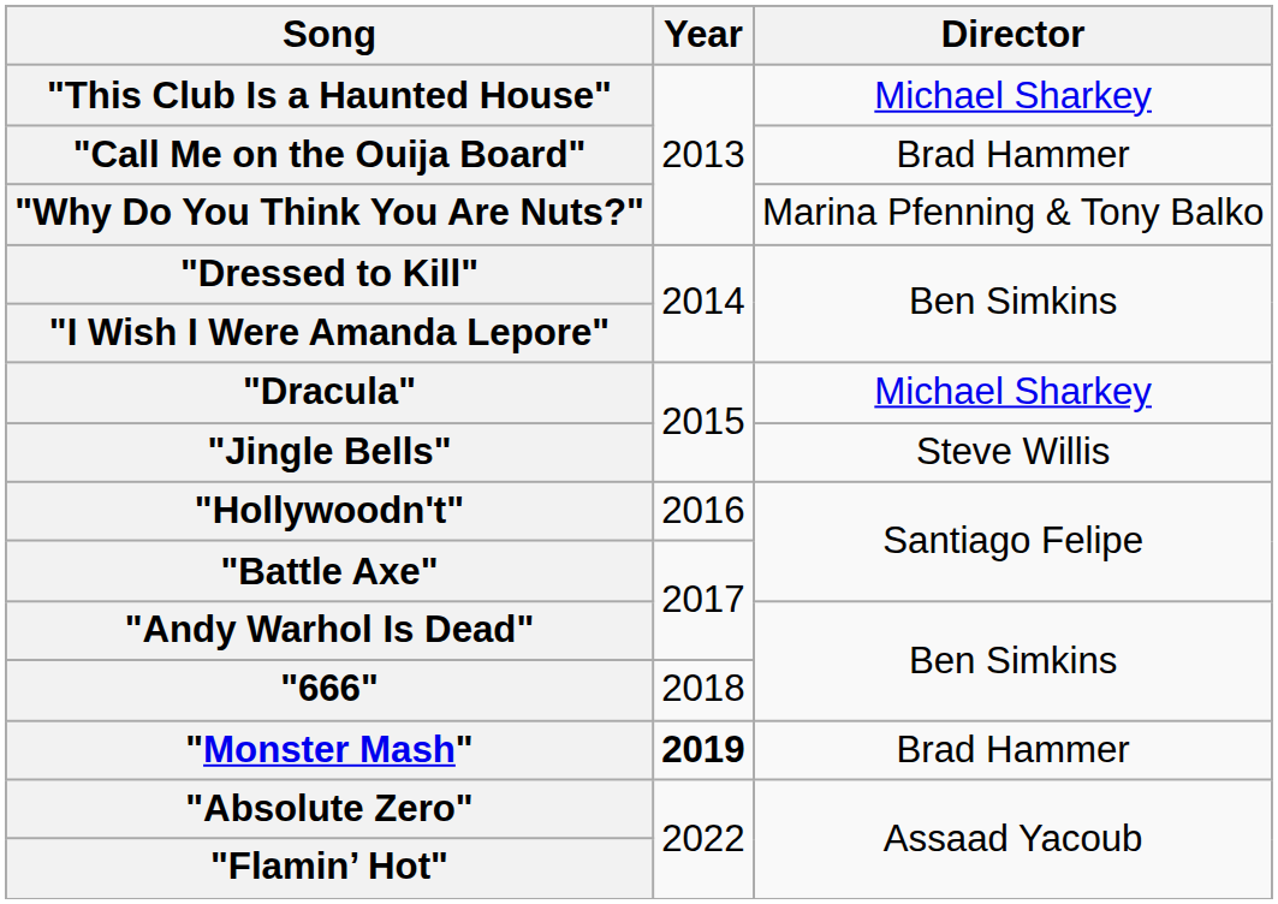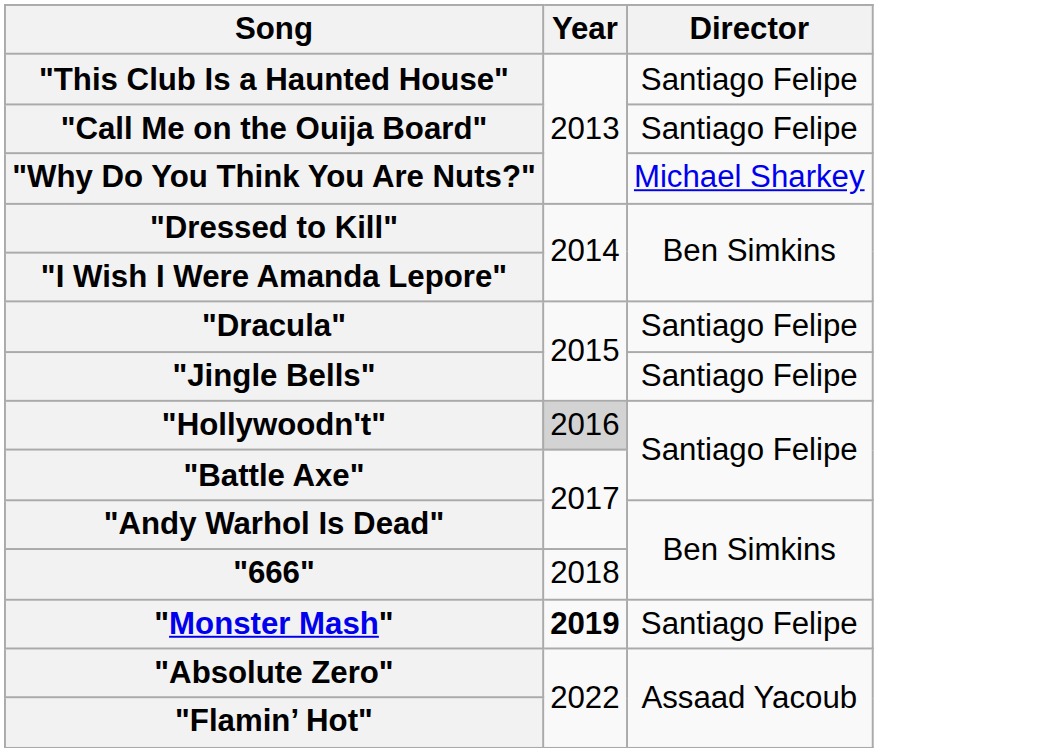"This Club Is a Haunted House" | Director: Michael Sharkey -> Santiago Felipe
"Call Me on the Ouija Board" | Director: Brad Hammer -> Santiago Felipe
"Why Do You Think You Are Nuts?" | Director: Marina Pfenning & Tony Balko -> Michael Sharkey
"Dracula" | Director: Michael Sharkey -> Santiago Felipe
"Jingle Bells" | Director: Steve Willis -> Santiago Felipe
"Hollywoodn't" | Year: no background -> lightgrey background
"Monster Mash" | Director: Brad Hammer -> Santiago Felipe
